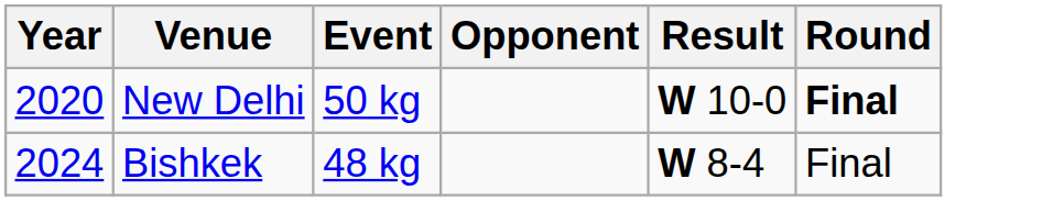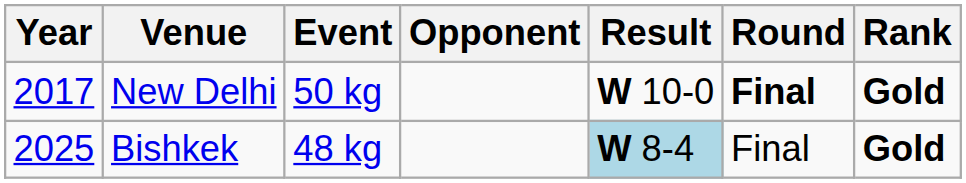+ column: Rank | Gold | Gold
New Delhi | Year: 2020 -> 2017
Bishkek | Year: 2024 -> 2025
Bishkek | Result: no background -> lightblue background
